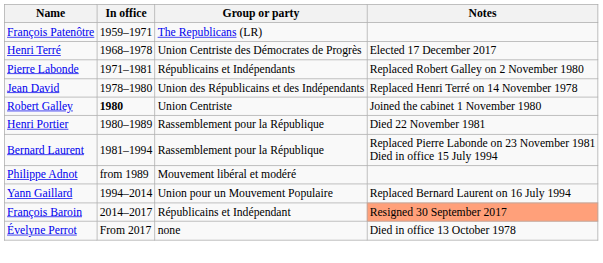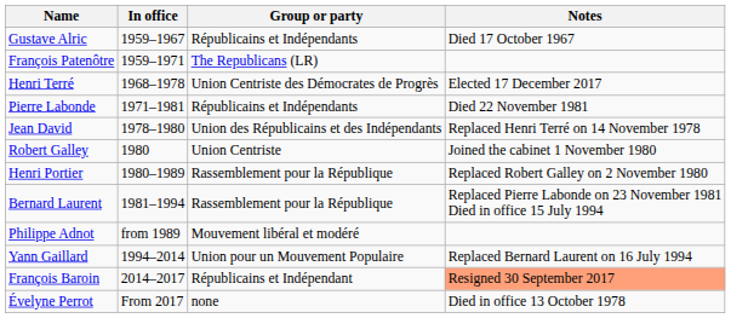+ row: Gustave Alric | 1959–1967 | Républicains et Indépendants | Died 17 October 1967
Pierre Labonde | Notes: Replaced Robert Galley on 2 November 1980 -> Died 22 November 1981
Robert Galley | In office: bold -> normal
Henri Portier | Notes: Died 22 November 1981 -> Replaced Robert Galley on 2 November 1980
